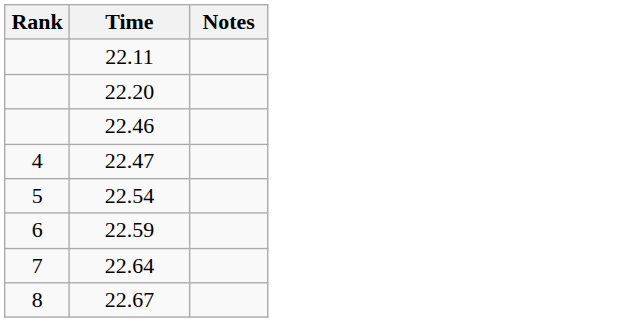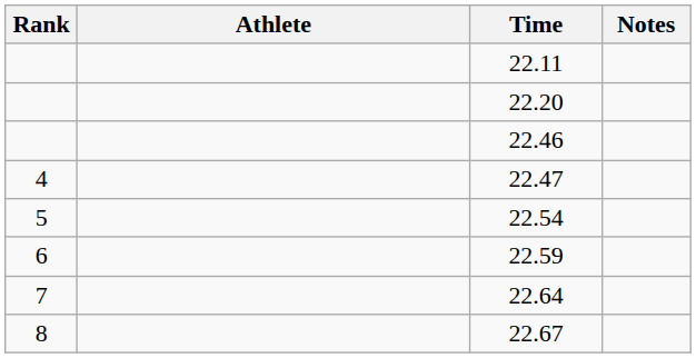+ column: Athlete
